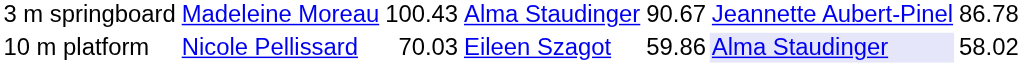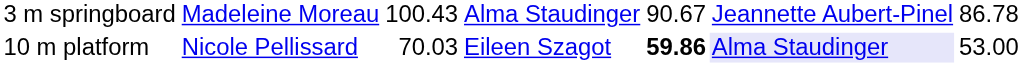10 m platform | column 5: normal -> bold
10 m platform | column 7: 58.02 -> 53.00
